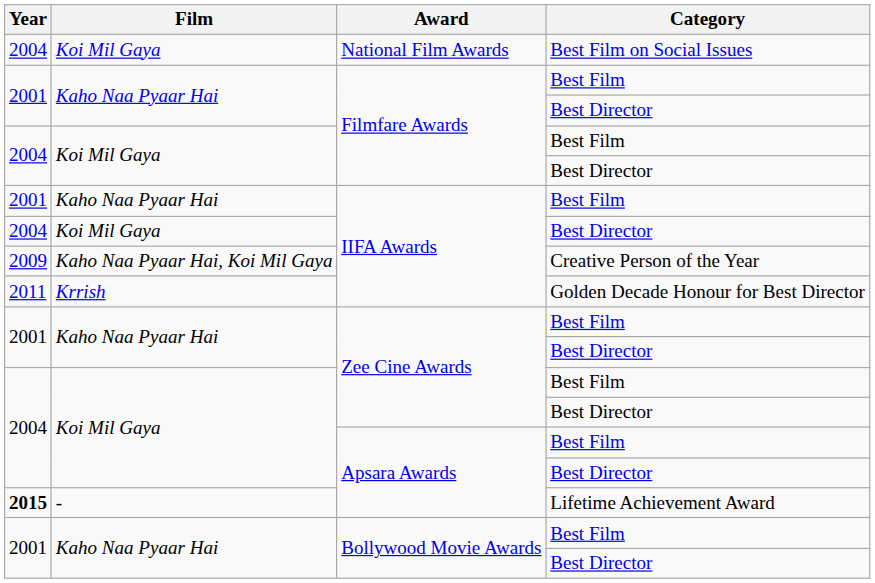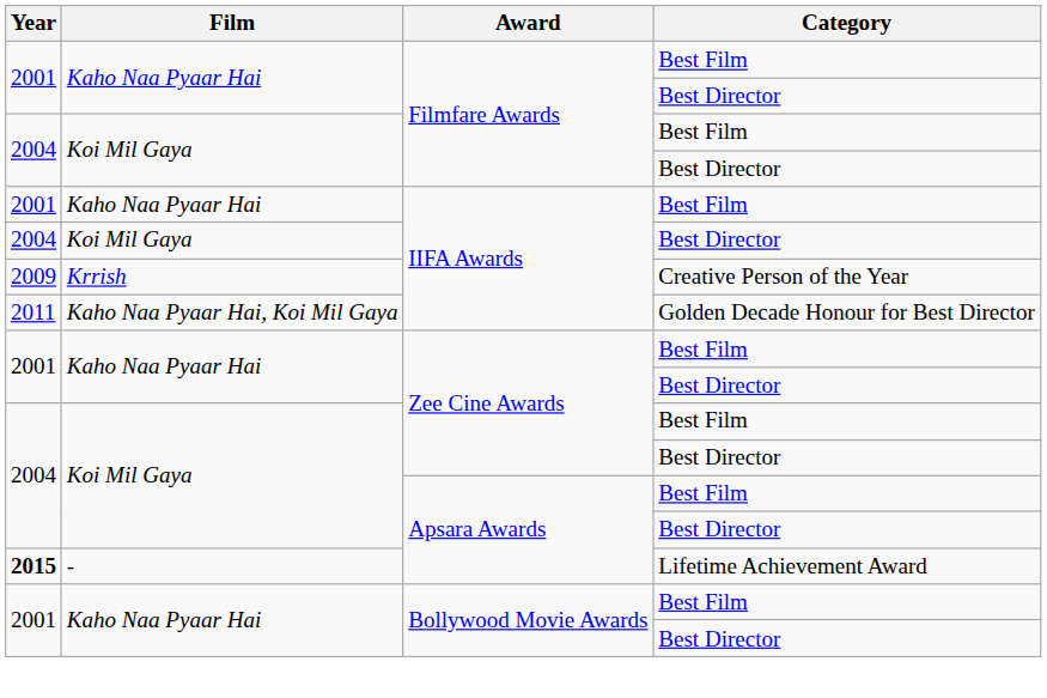- row: 2004 | Koi Mil Gaya | National Film Awards | Best Film on Social Issues
IIFA Awards / Creative Person of the Year | Film: Kaho Naa Pyaar Hai, Koi Mil Gaya -> Krrish
IIFA Awards / Golden Decade Honour for Best Director | Film: Krrish -> Kaho Naa Pyaar Hai, Koi Mil Gaya
